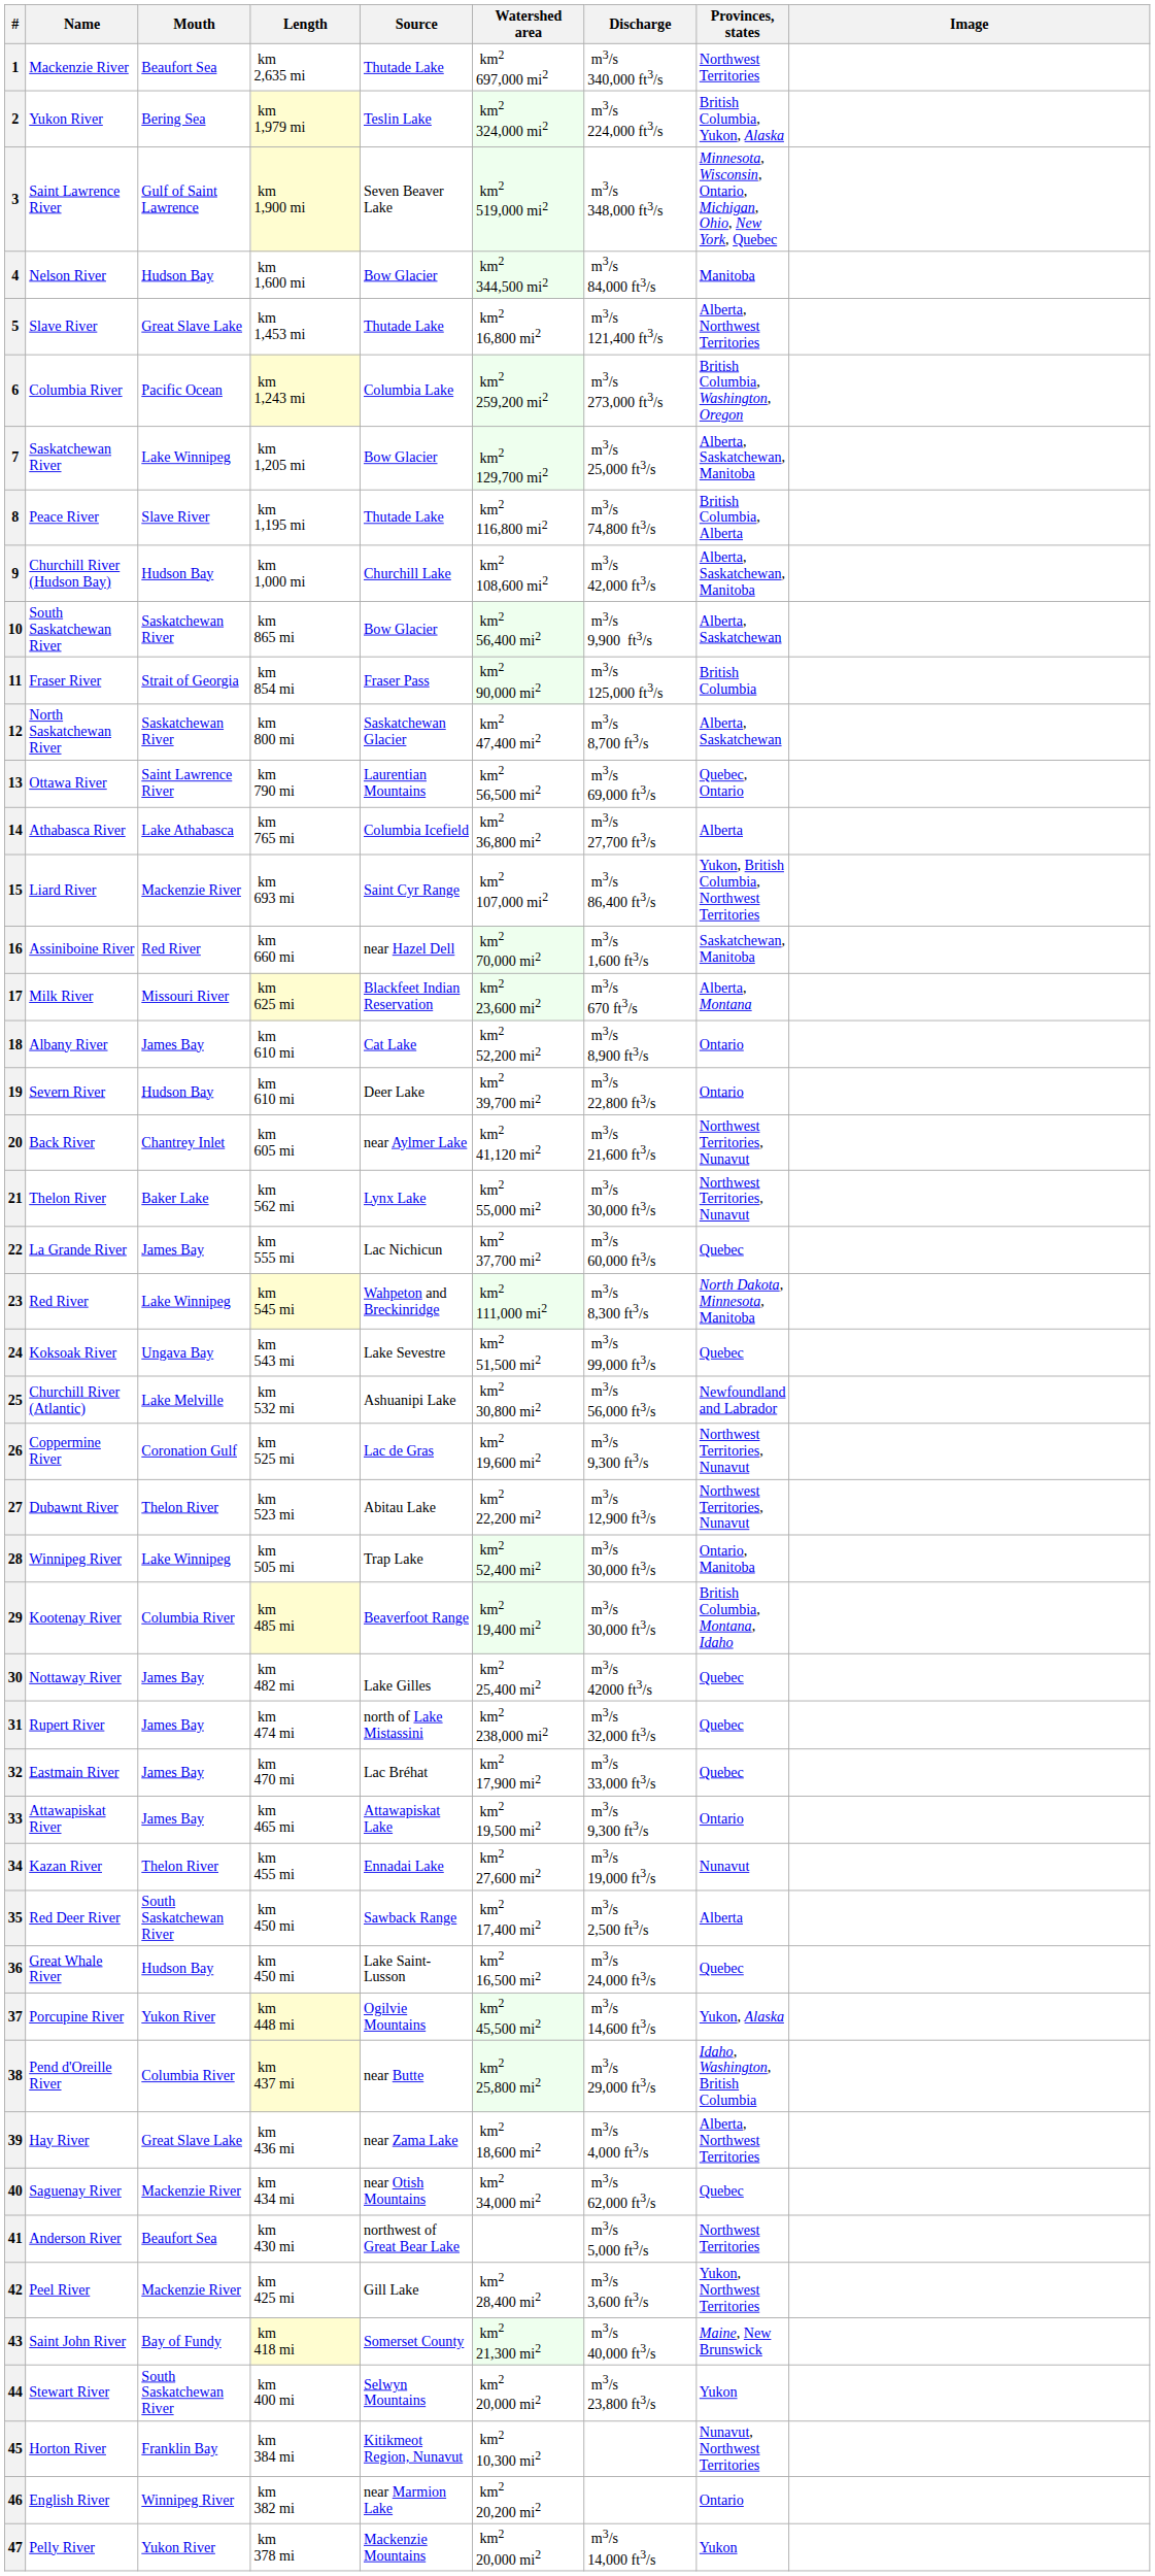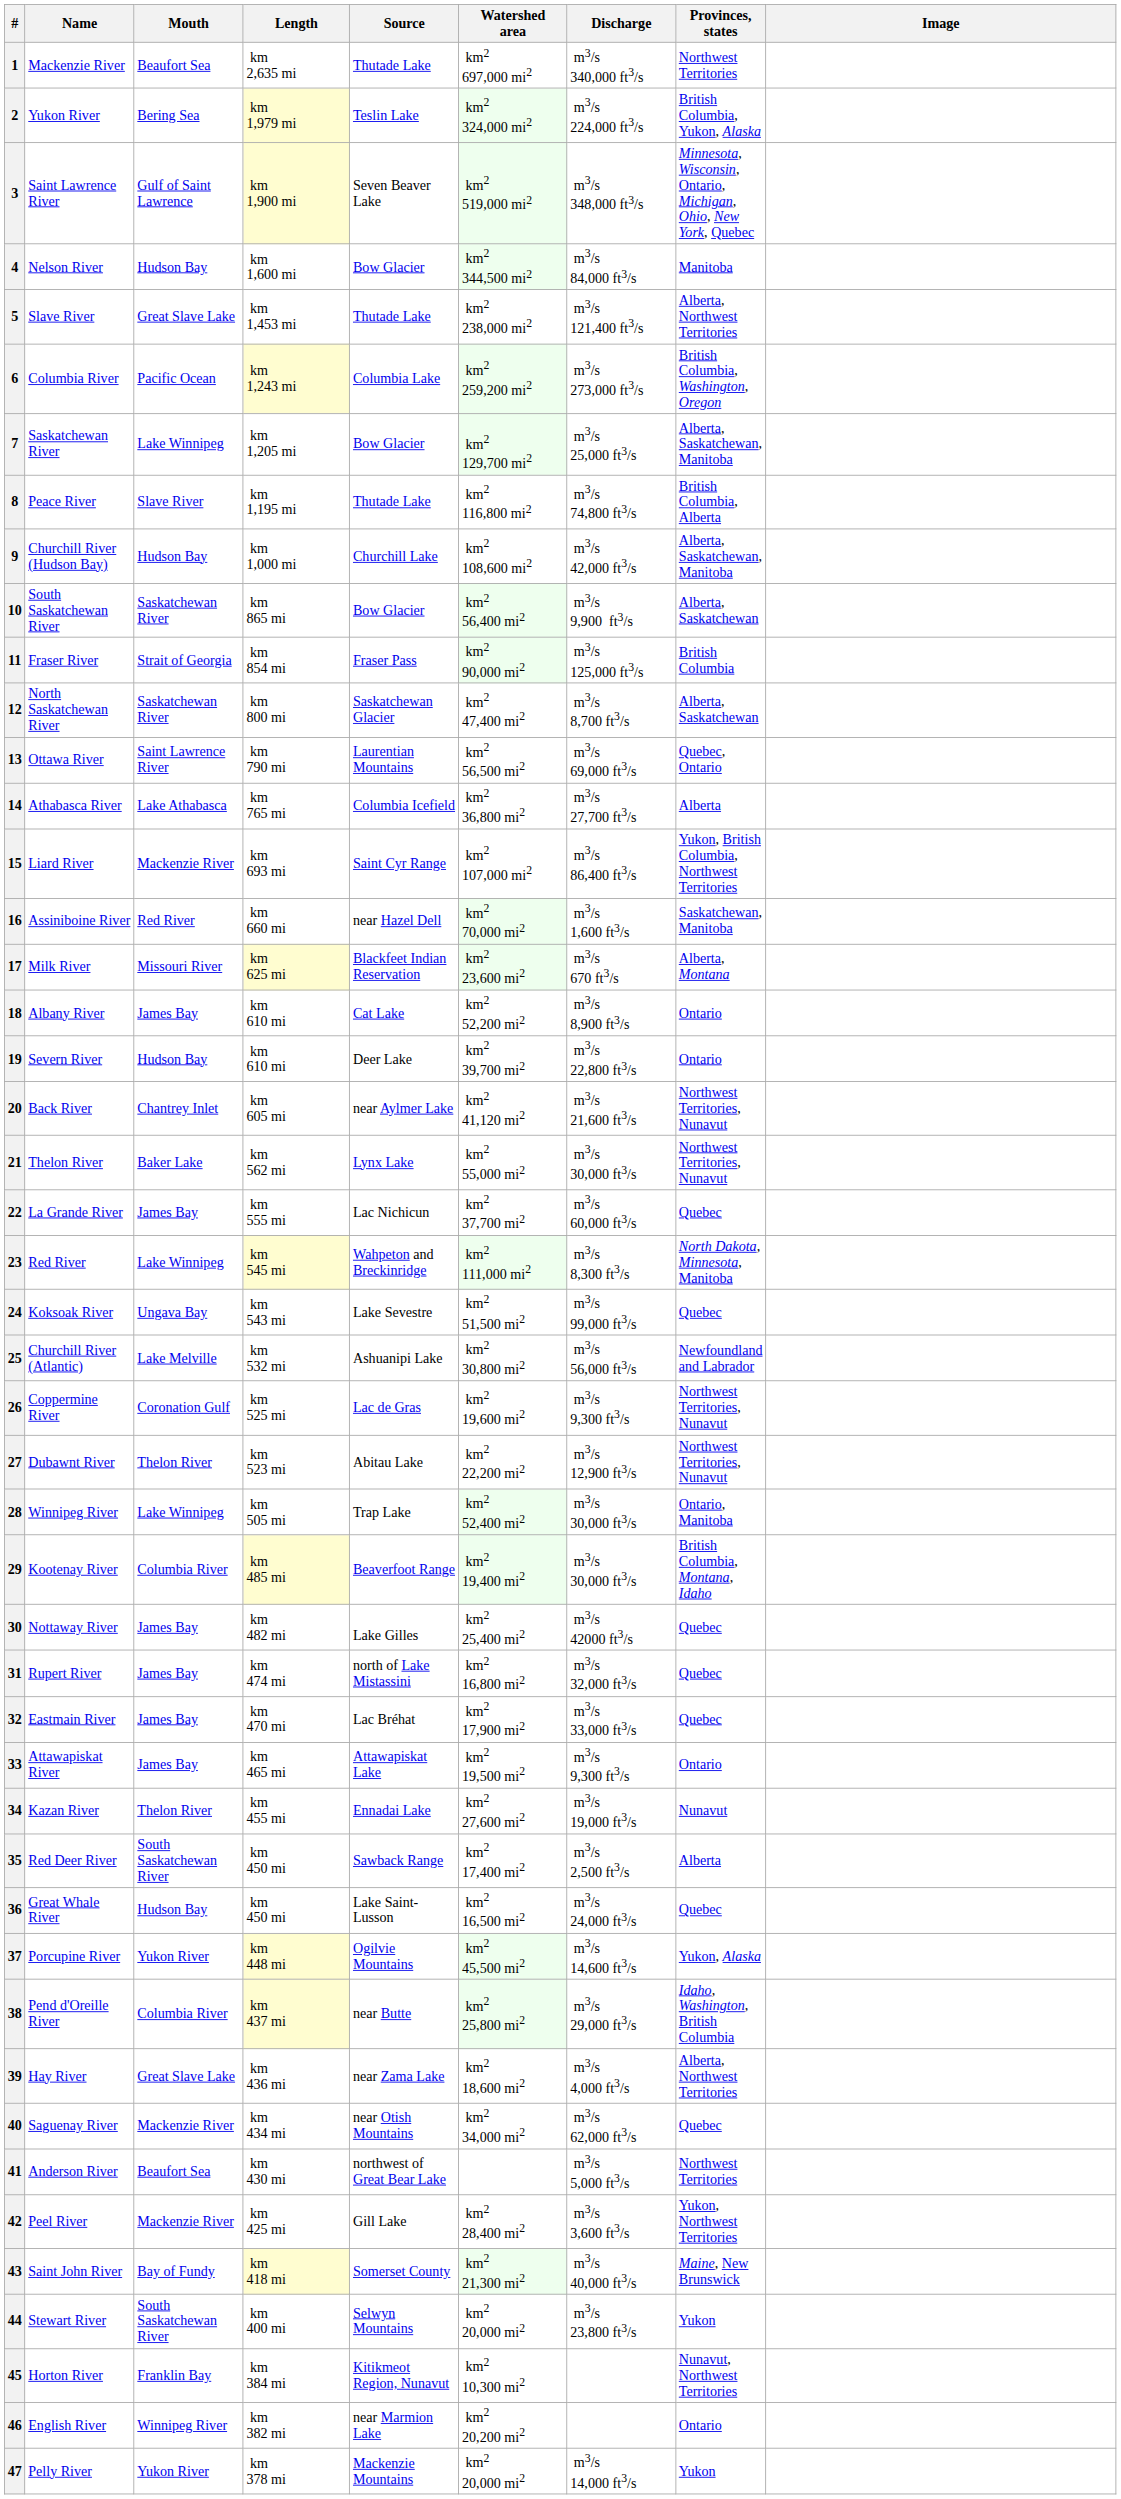5 | Watershed area: km2 16,800 mi2 -> km2 238,000 mi2
31 | Watershed area: km2 238,000 mi2 -> km2 16,800 mi2
